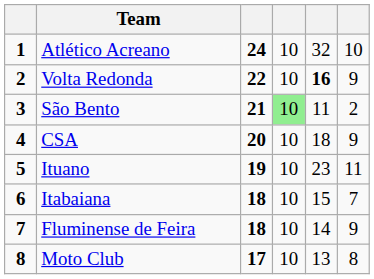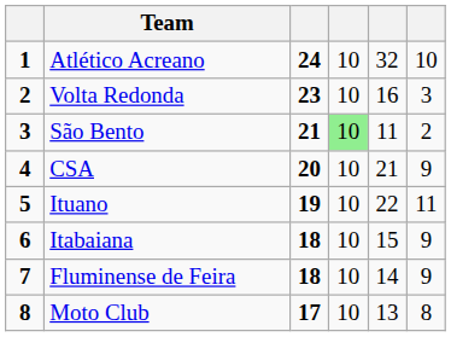Volta Redonda | column 3: 22 -> 23
Volta Redonda | column 5: bold -> normal
Volta Redonda | column 6: 9 -> 3
CSA | column 5: 18 -> 21
Ituano | column 5: 23 -> 22
Itabaiana | column 6: 7 -> 9
